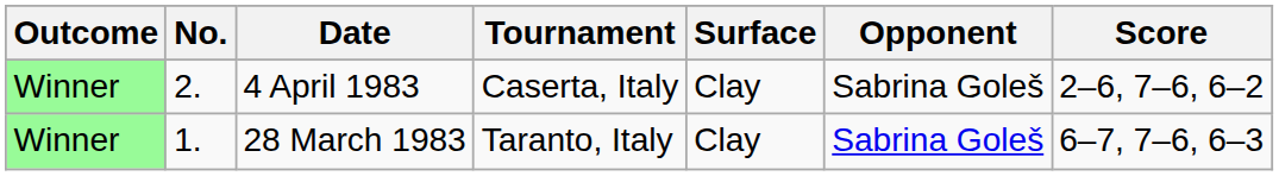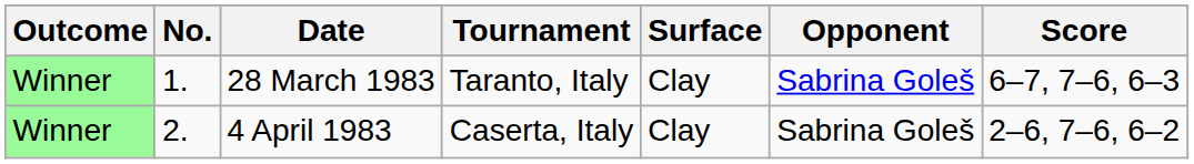rows swapped: 28 March 1983 <-> 4 April 1983
